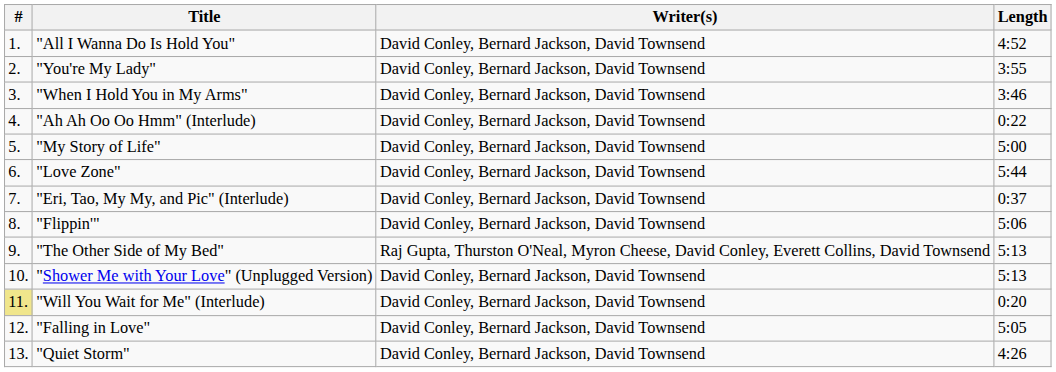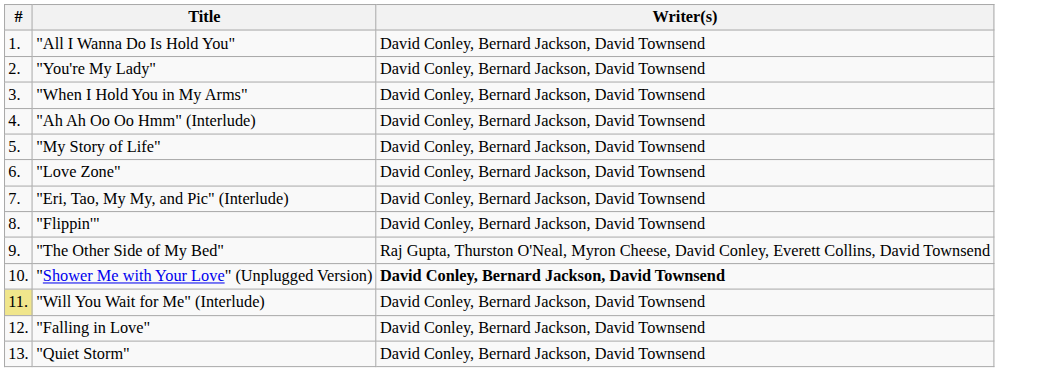- column: Length | 4:52 | 3:55 | 3:46 | 0:22 | 5:00 | 5:44 | 0:37 | 5:06 | 5:13 | 5:13 | 0:20 | 5:05 | 4:26
"Shower Me with Your Love" (Unplugged Version) | Writer(s): normal -> bold
